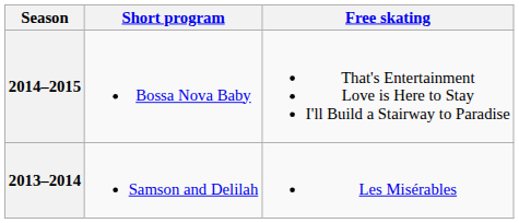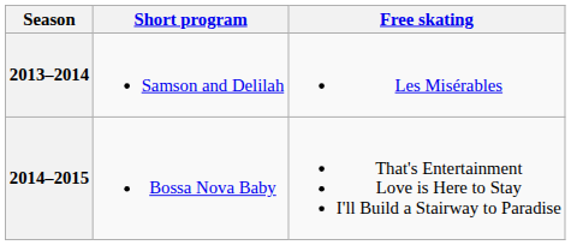rows swapped: 2014–2015 <-> 2013–2014
